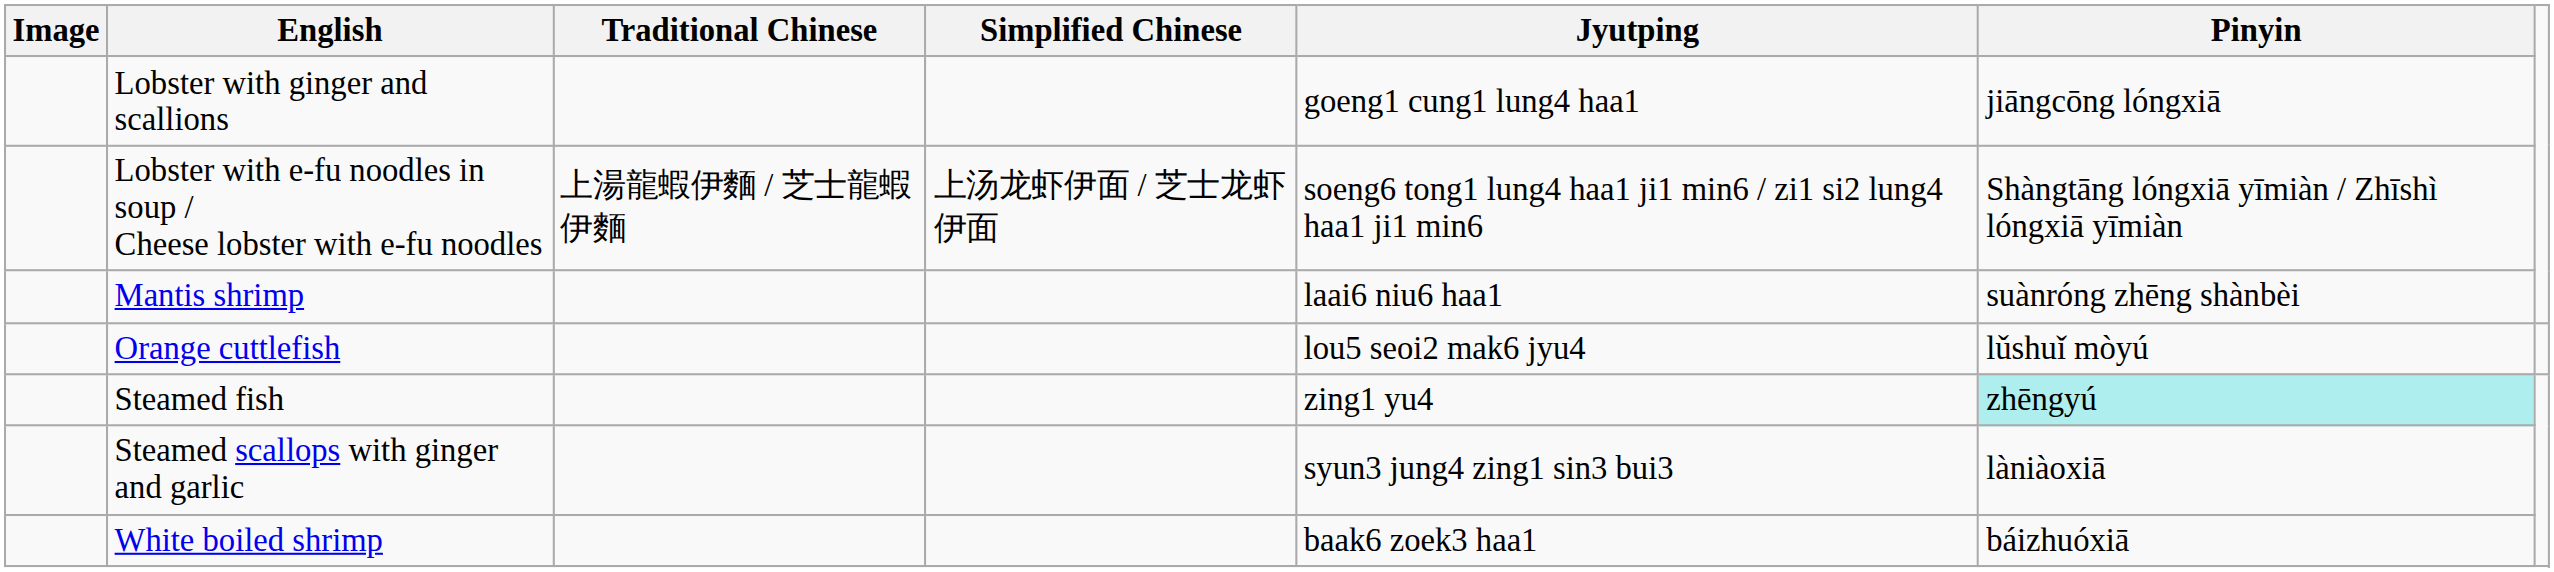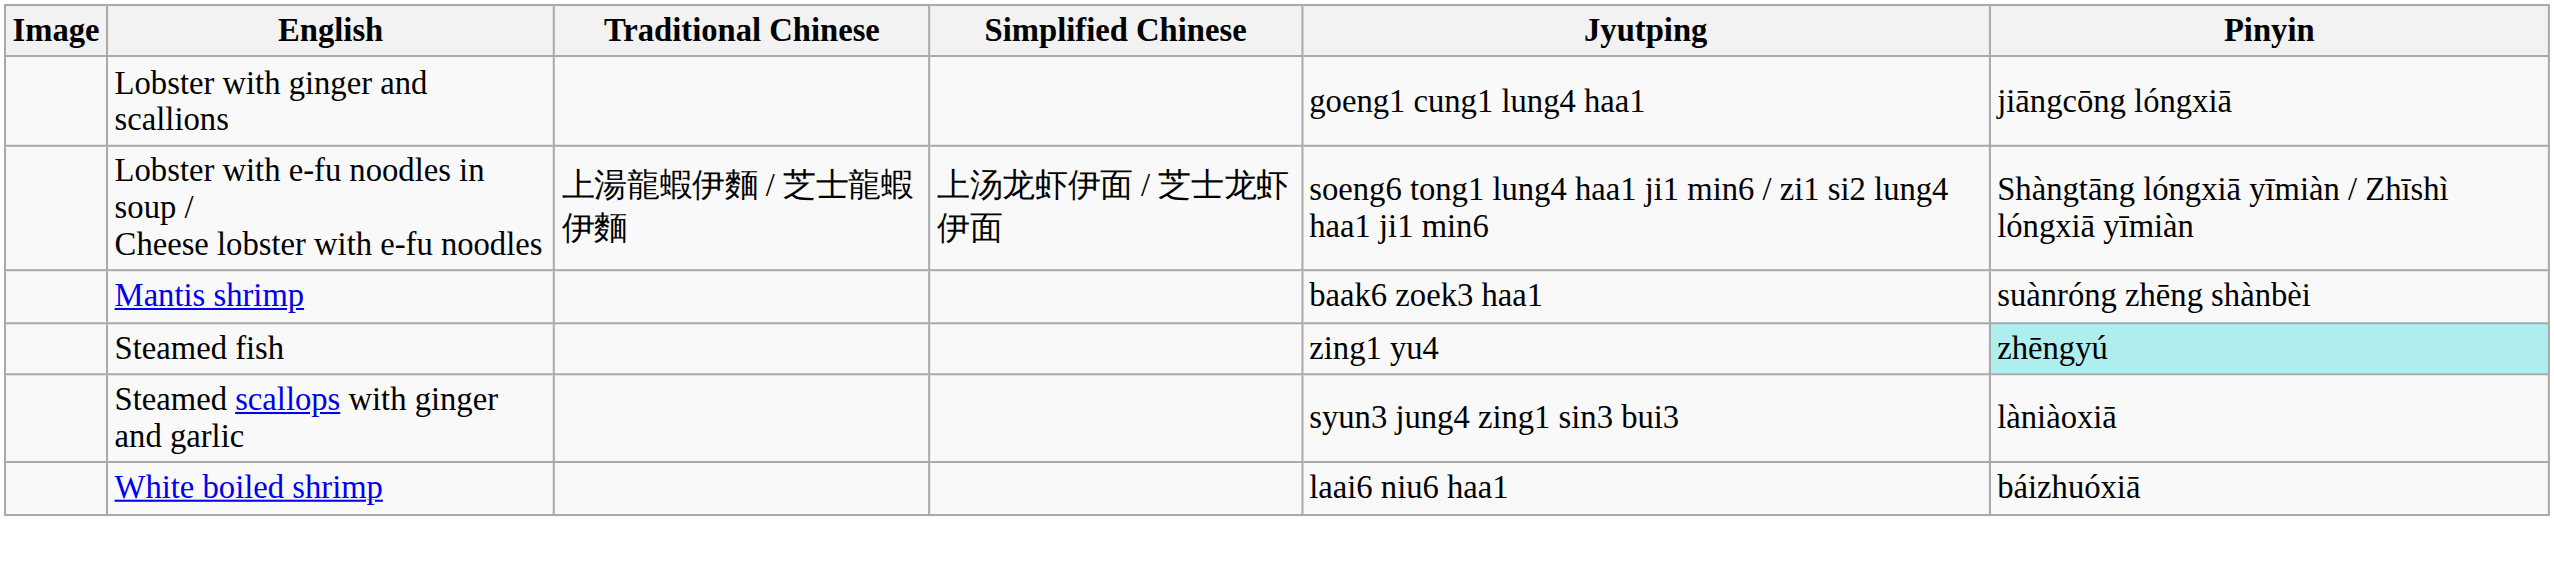Mantis shrimp | Jyutping: laai6 niu6 haa1 -> baak6 zoek3 haa1
- row: Orange cuttlefish | lou5 seoi2 mak6 jyu4 | lǔshuǐ mòyú
White boiled shrimp | Jyutping: baak6 zoek3 haa1 -> laai6 niu6 haa1
